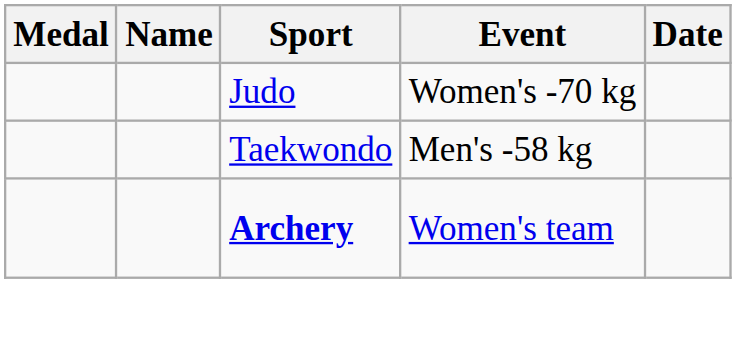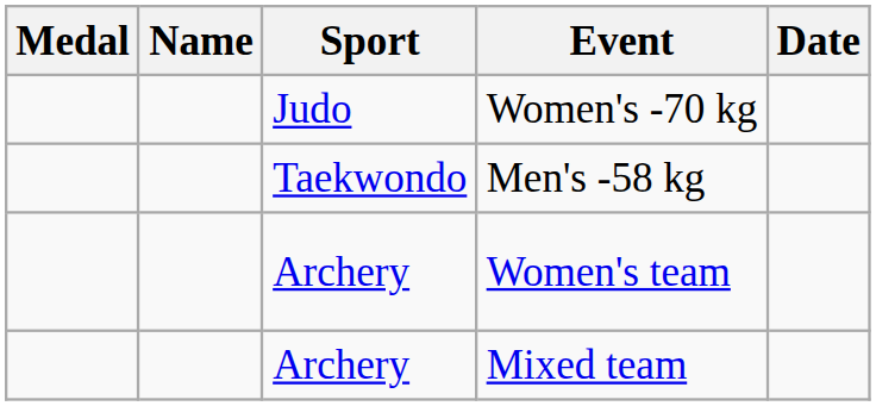Women's team | Sport: bold -> normal
+ row: Archery | Mixed team
